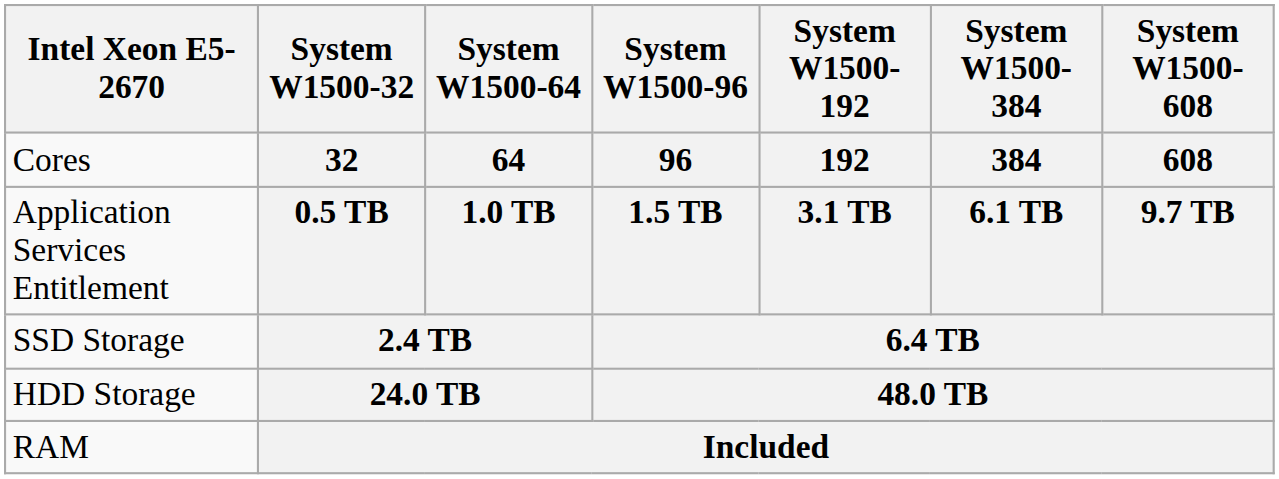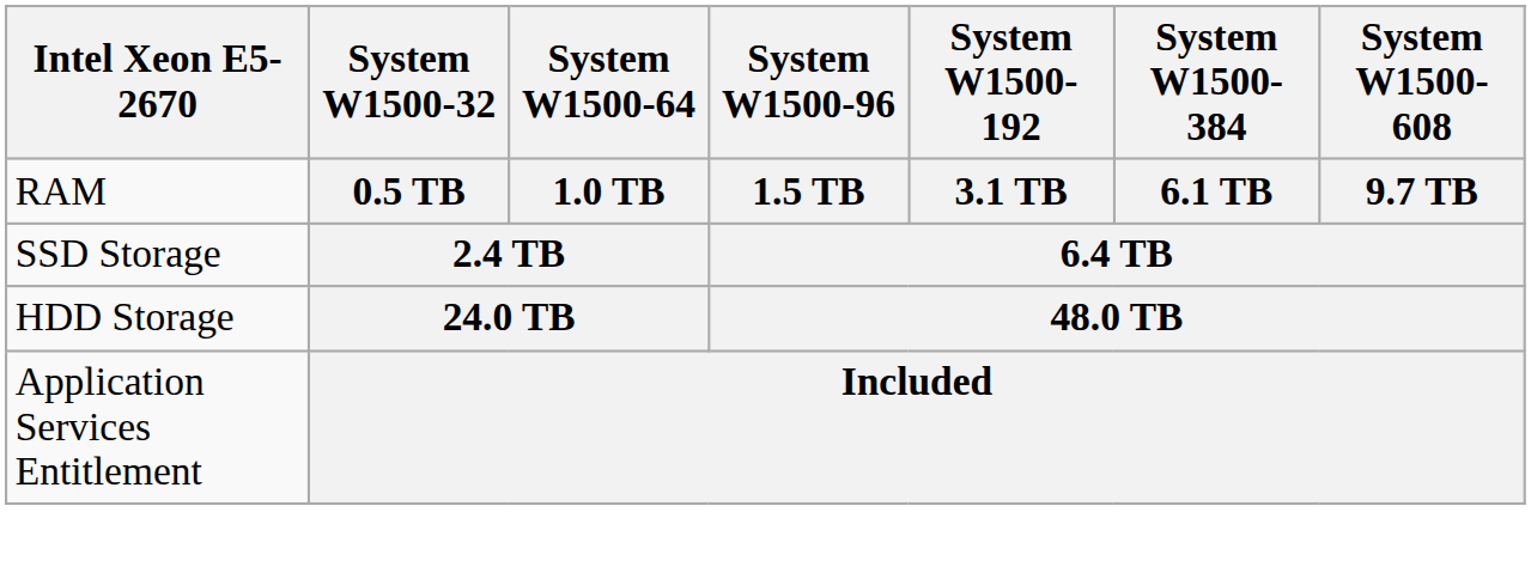- row: Cores | 32 | 64 | 96 | 192 | 384 | 608
0.5 TB | Intel Xeon E5-2670: Application Services Entitlement -> RAM
Included | Intel Xeon E5-2670: RAM -> Application Services Entitlement
